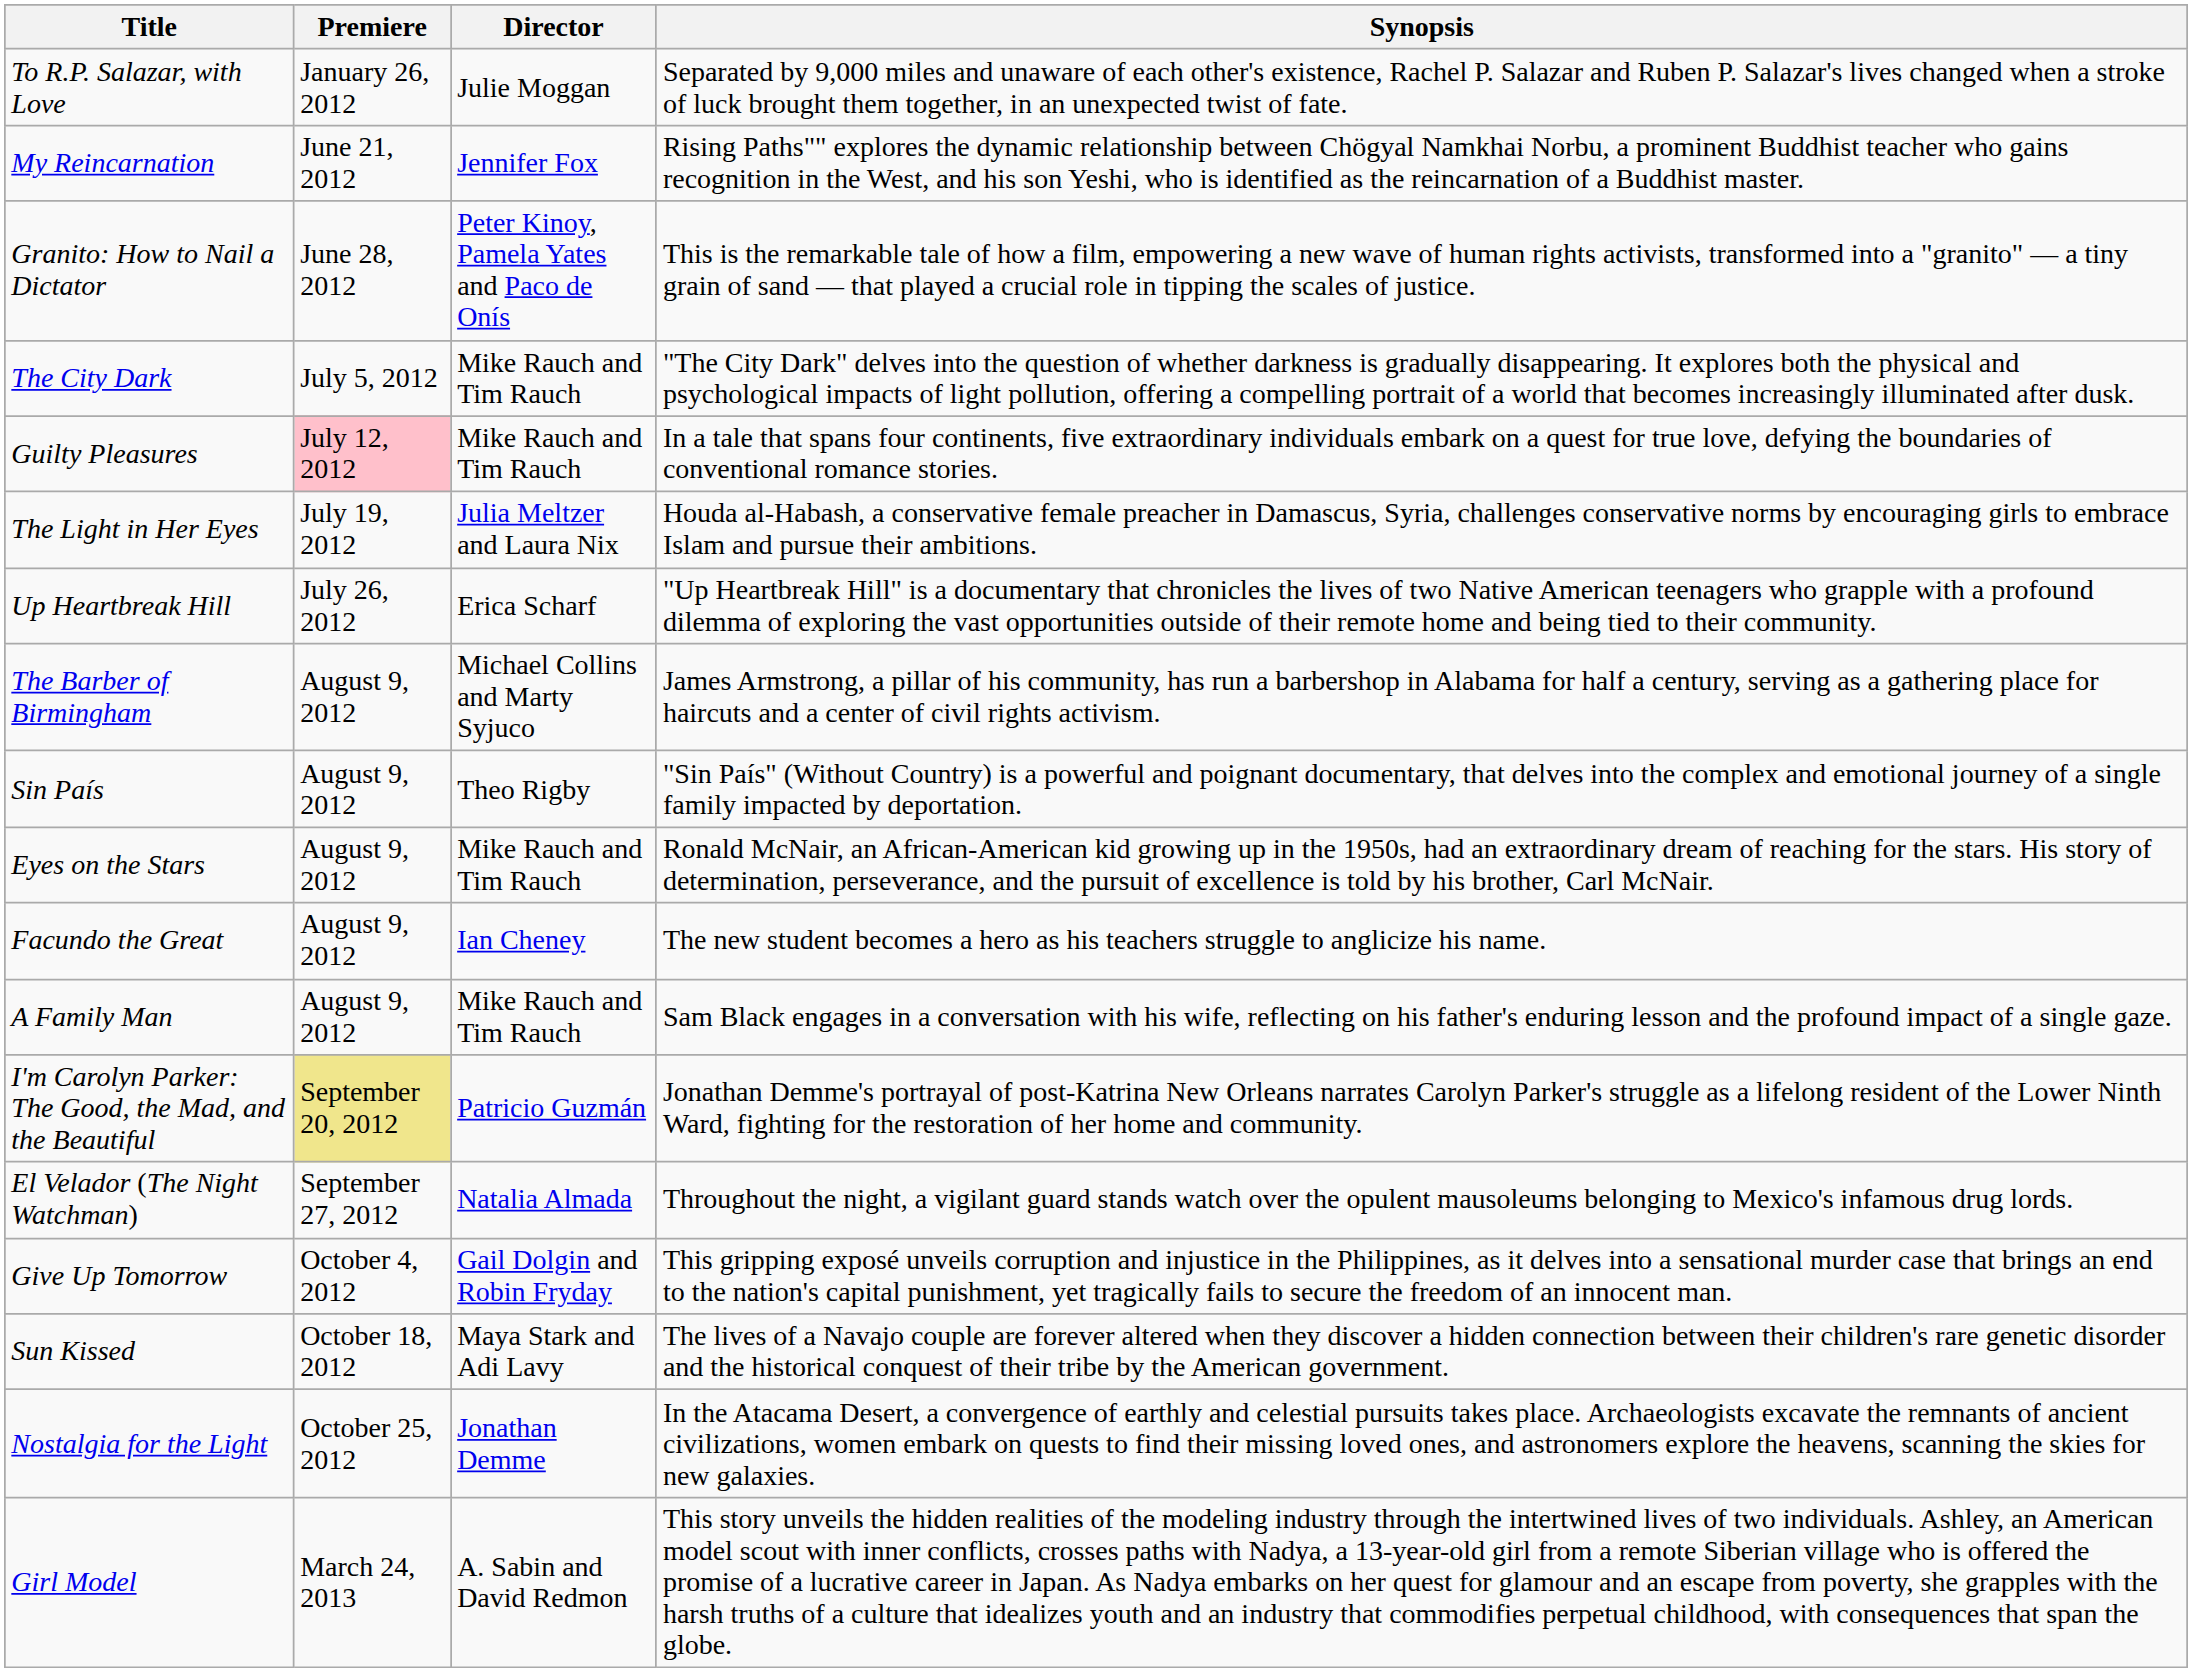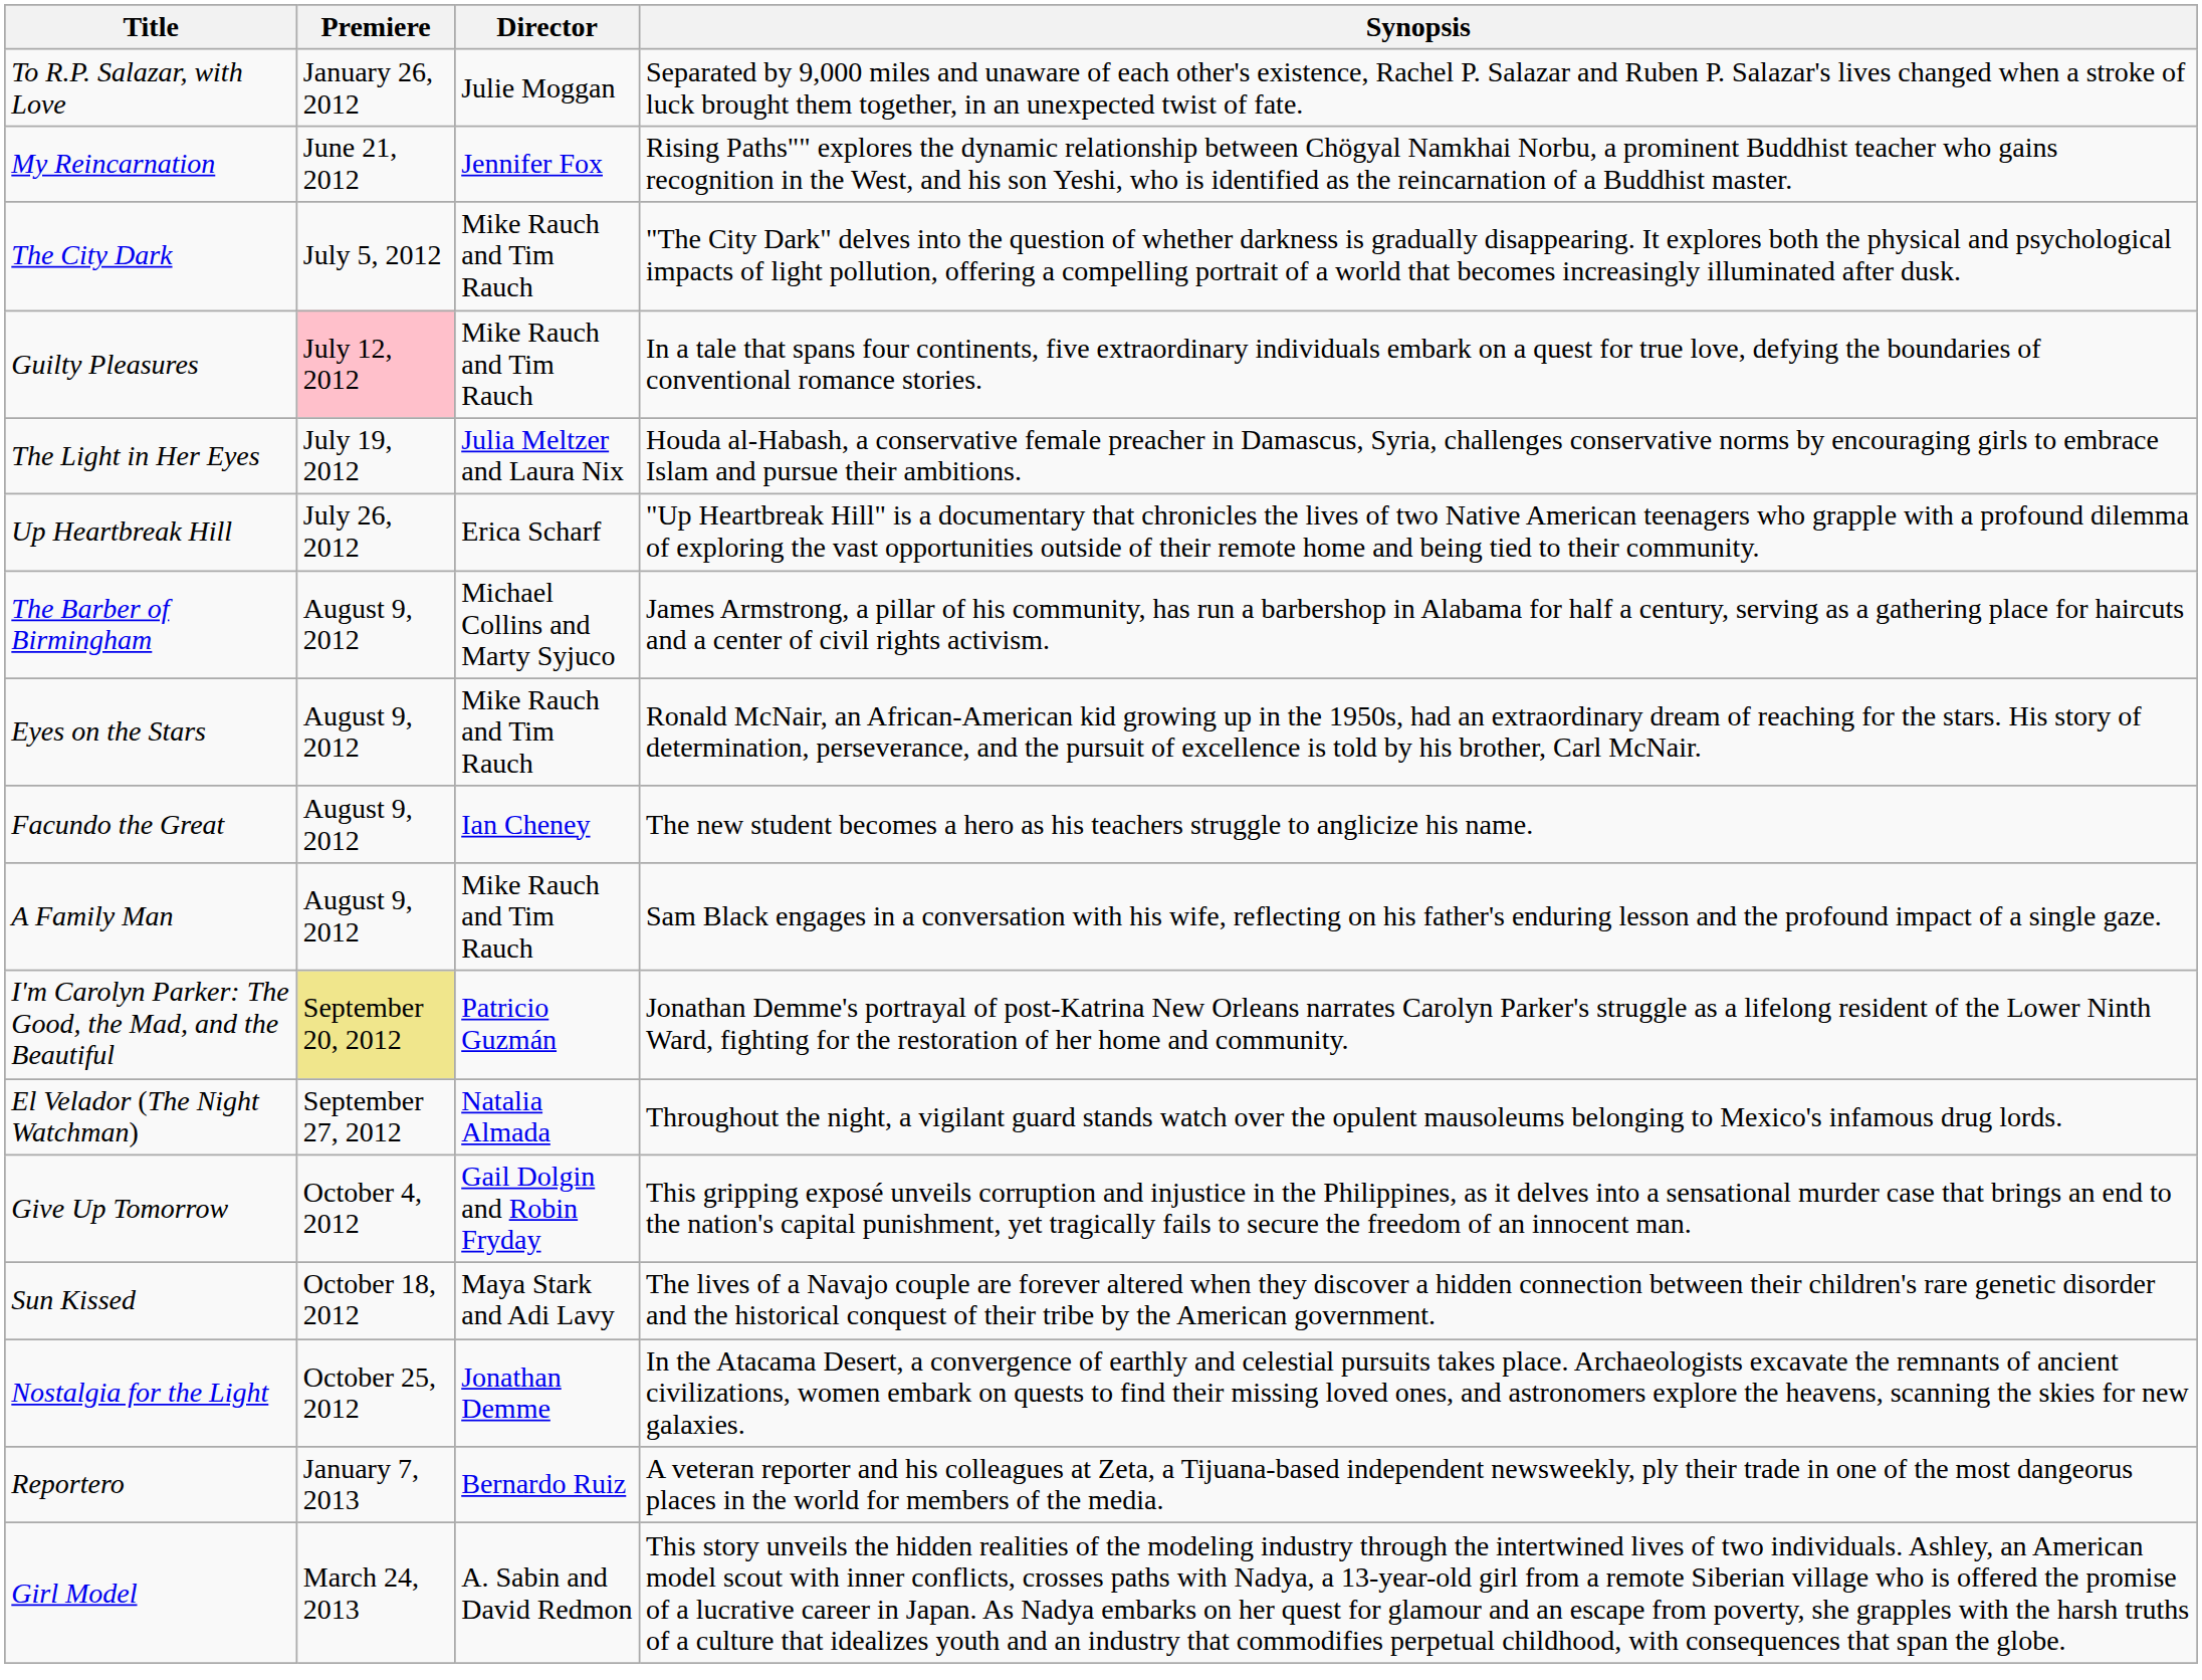- row: Granito: How to Nail a Dictator | June 28, 2012 | Peter Kinoy, Pamela Yates and Paco de Onís | This is the remarkable tale of how a film, empowering a new wave of human rights activists, transformed into a "granito" — a tiny grain of sand — that played a crucial role in tipping the scales of justice.
- row: Sin País | August 9, 2012 | Theo Rigby | "Sin País" (Without Country) is a powerful and poignant documentary, that delves into the complex and emotional journey of a single family impacted by deportation.
+ row: Reportero | January 7, 2013 | Bernardo Ruiz | A veteran reporter and his colleagues at Zeta, a Tijuana-based independent newsweekly, ply their trade in one of the most dangeorus places in the world for members of the media.
